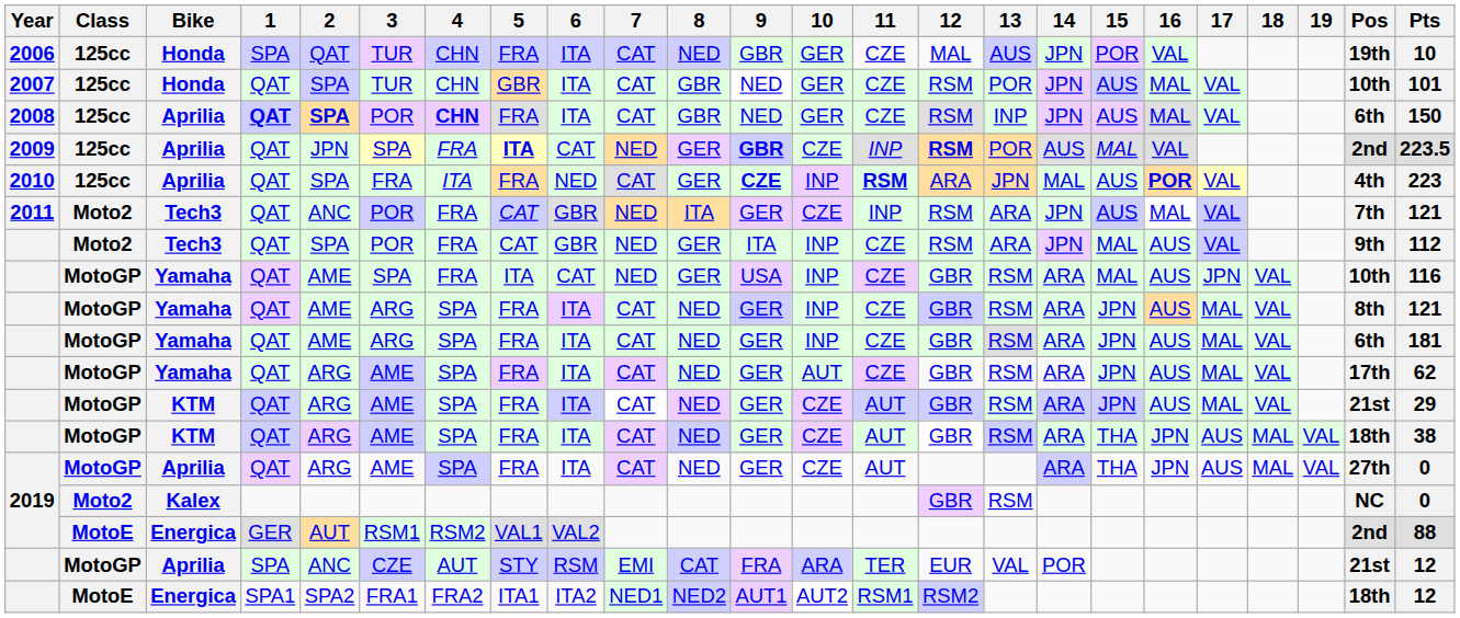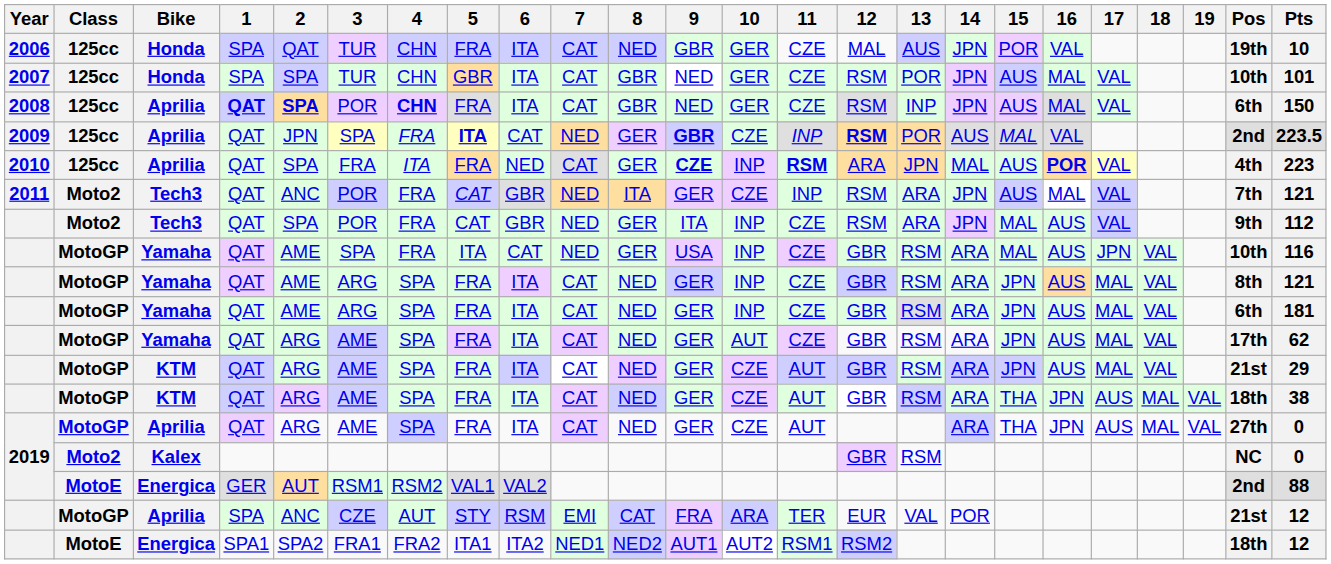2007 | 1: QAT -> SPA
